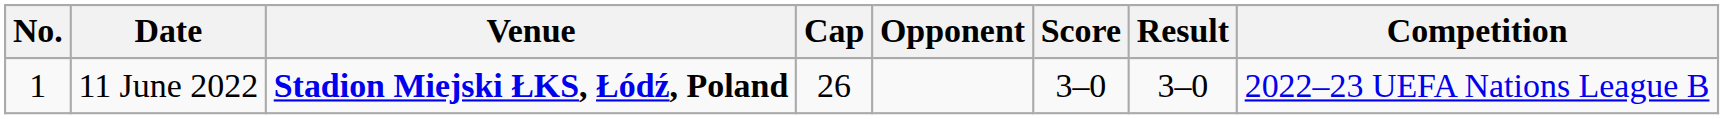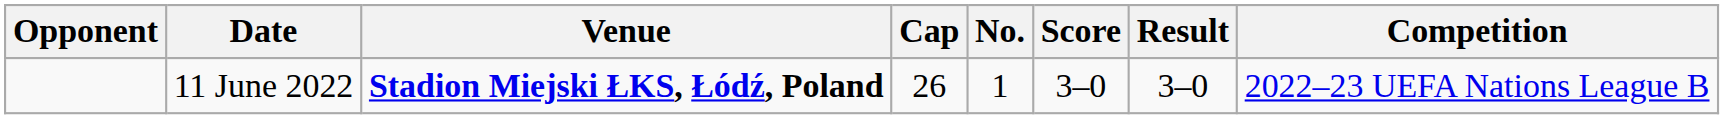columns swapped: No. <-> Opponent
